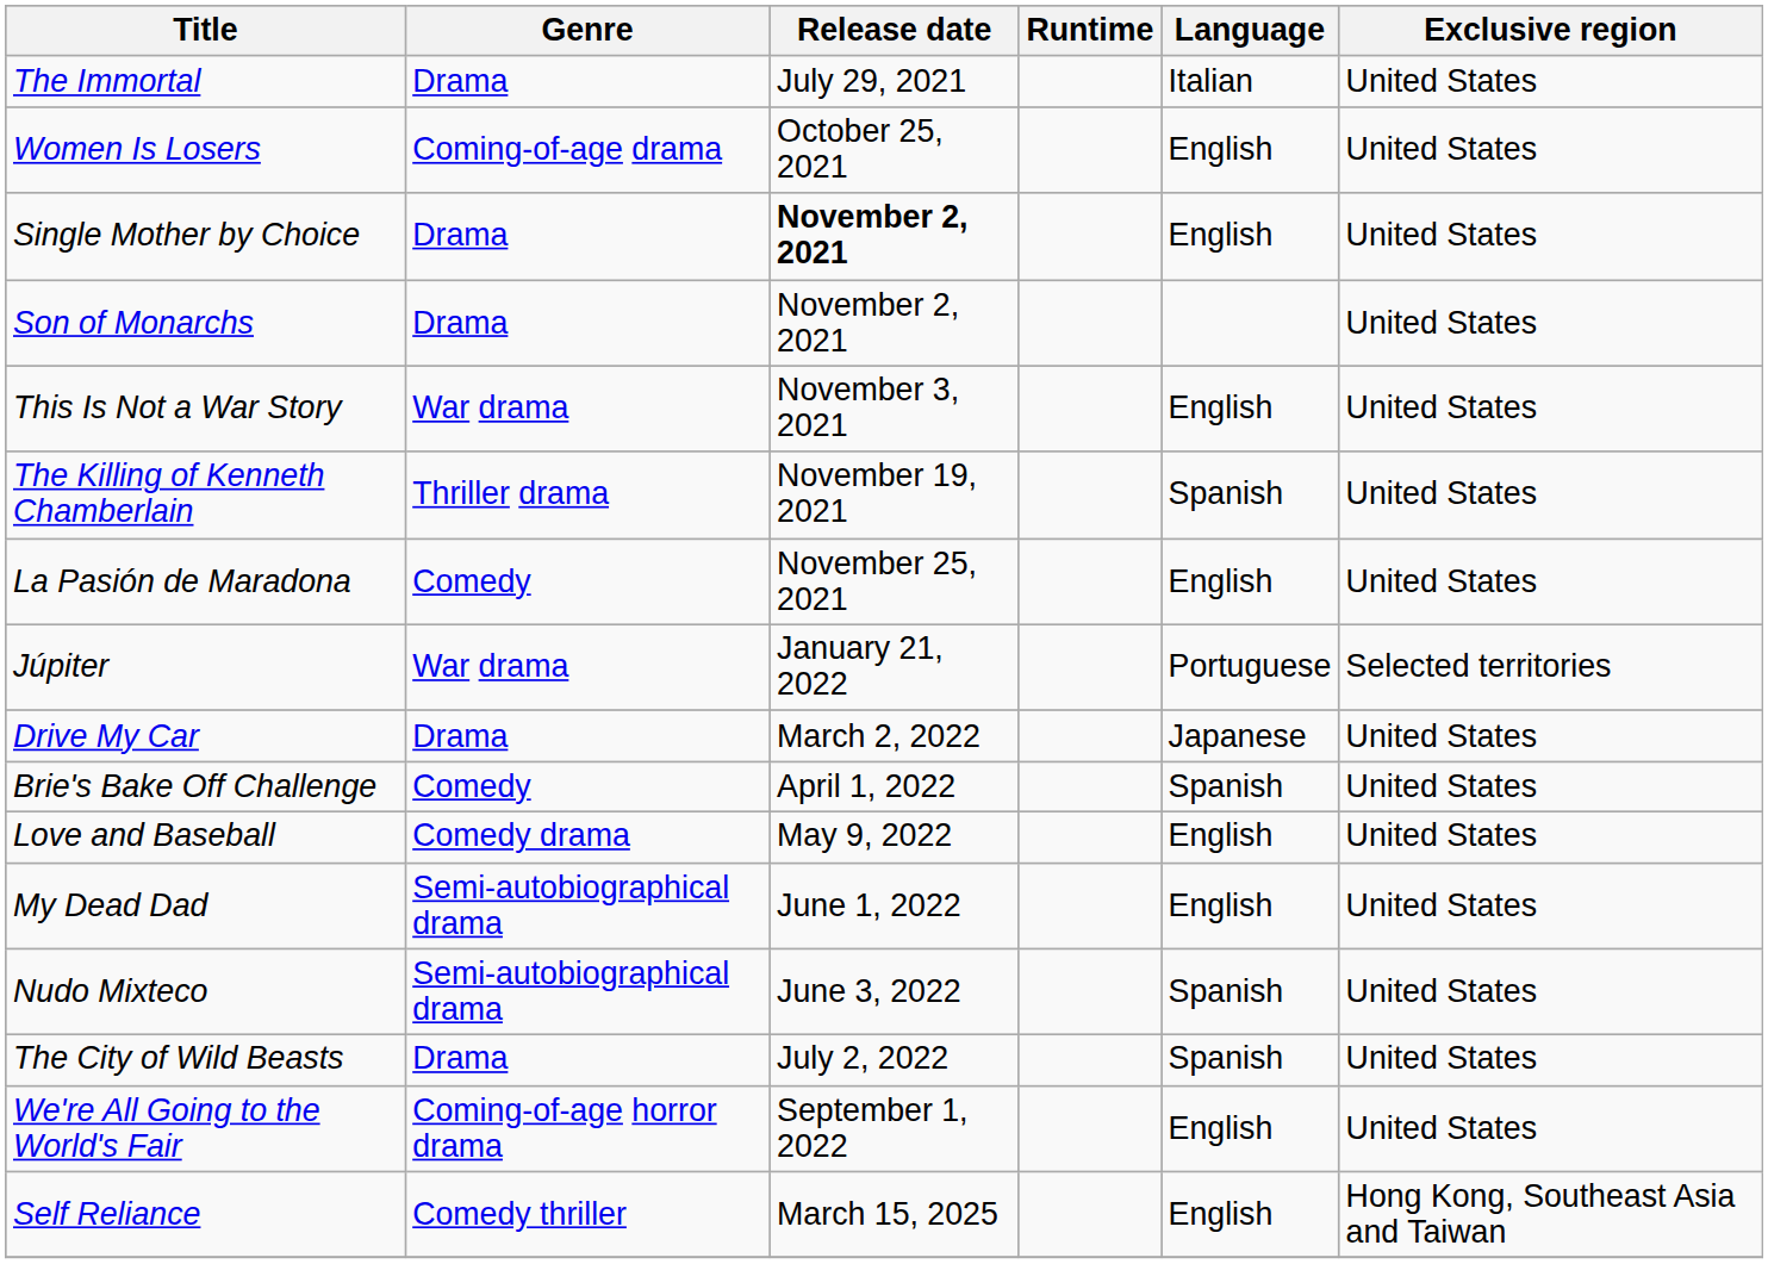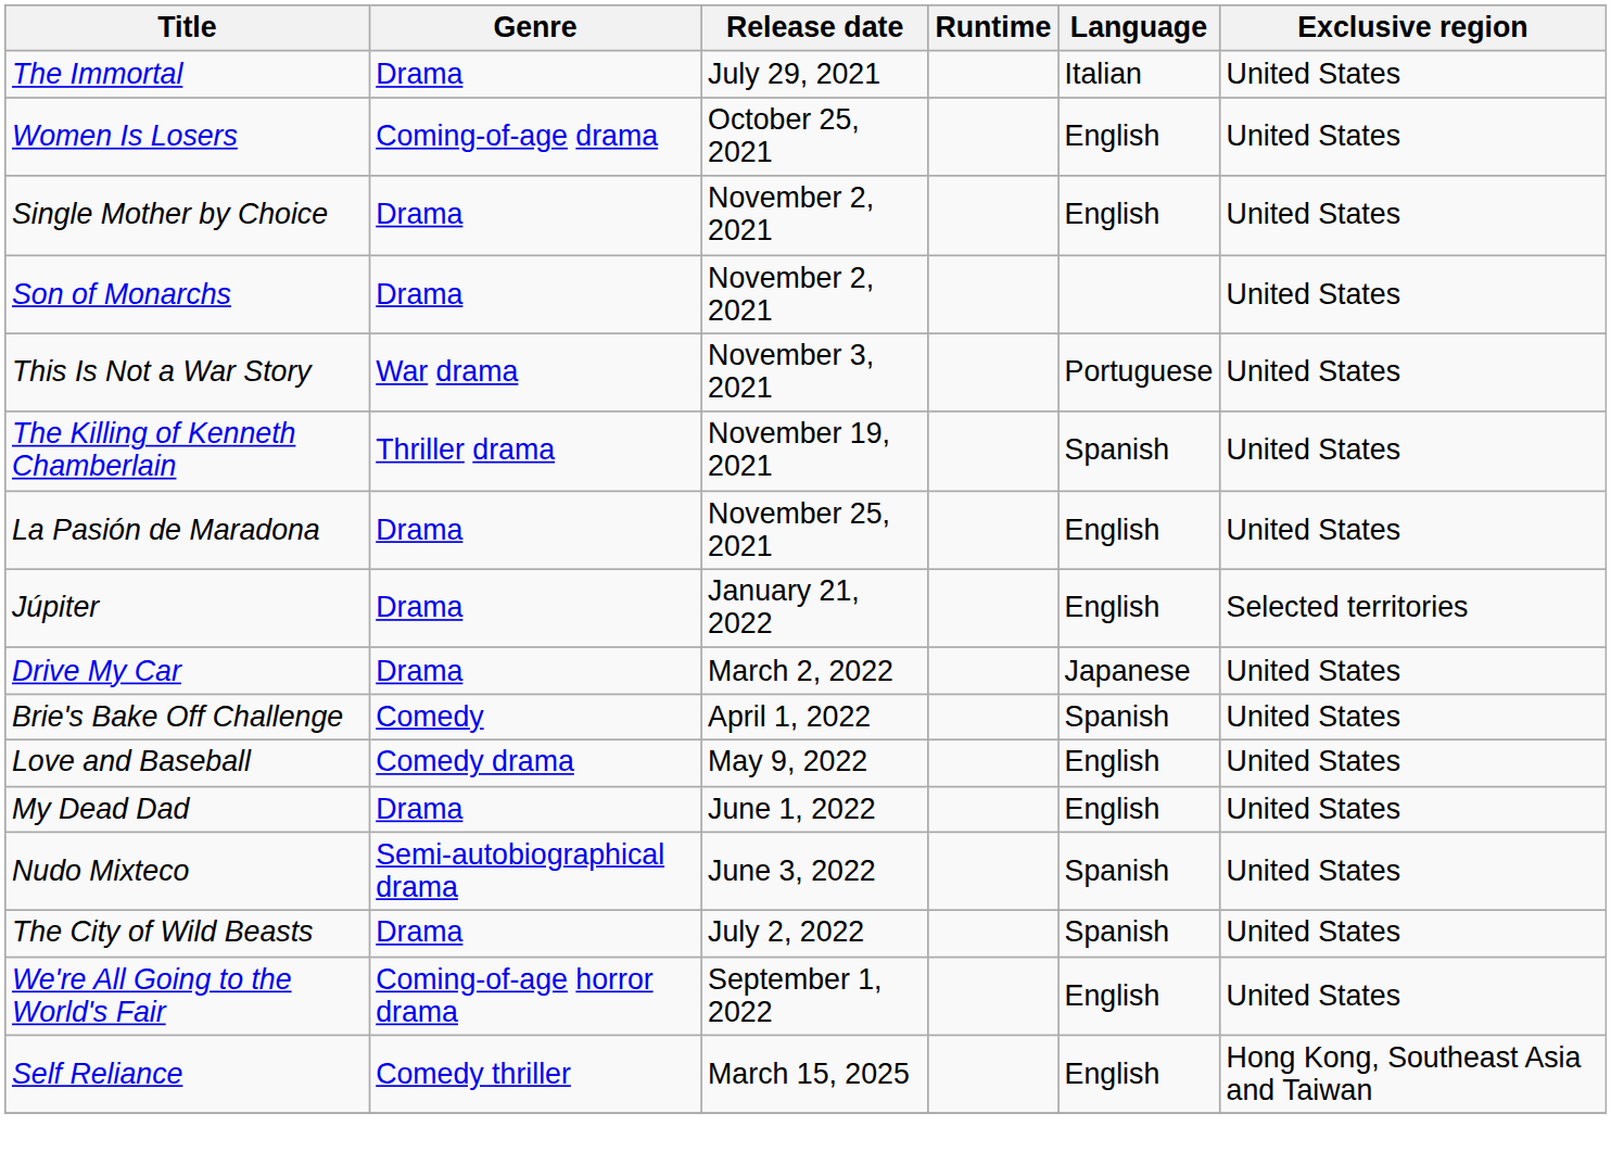Single Mother by Choice | Release date: bold -> normal
This Is Not a War Story | Language: English -> Portuguese
La Pasión de Maradona | Genre: Comedy -> Drama
Júpiter | Genre: War drama -> Drama
Júpiter | Language: Portuguese -> English
My Dead Dad | Genre: Semi-autobiographical drama -> Drama
